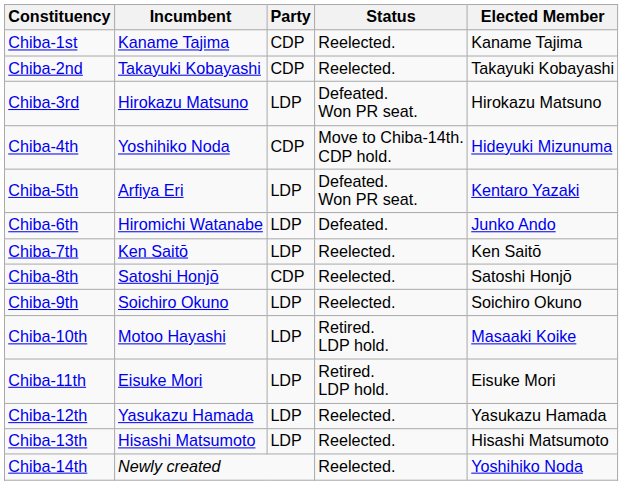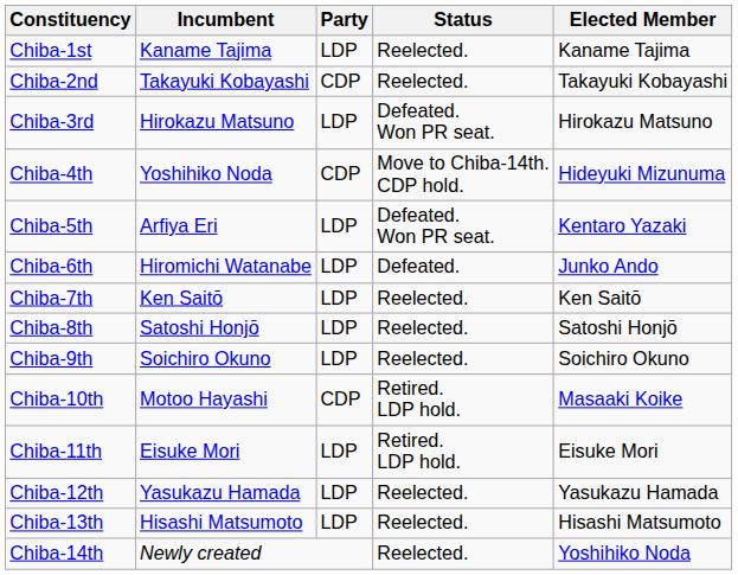Chiba-1st | Party: CDP -> LDP
Chiba-8th | Party: CDP -> LDP
Chiba-10th | Party: LDP -> CDP
